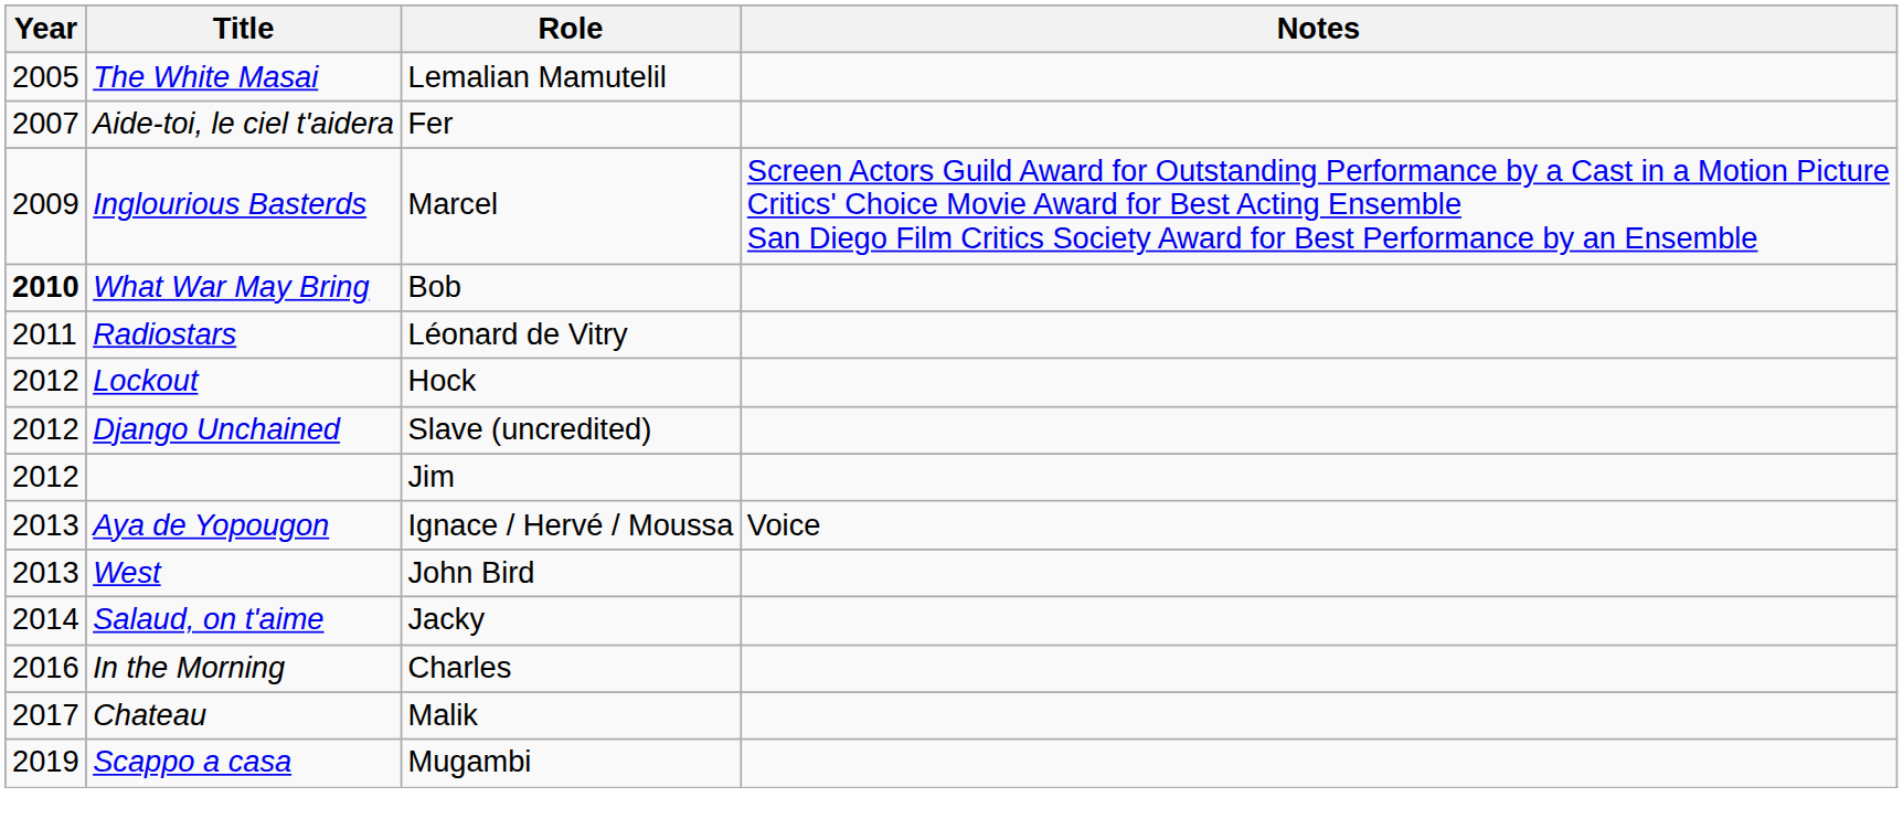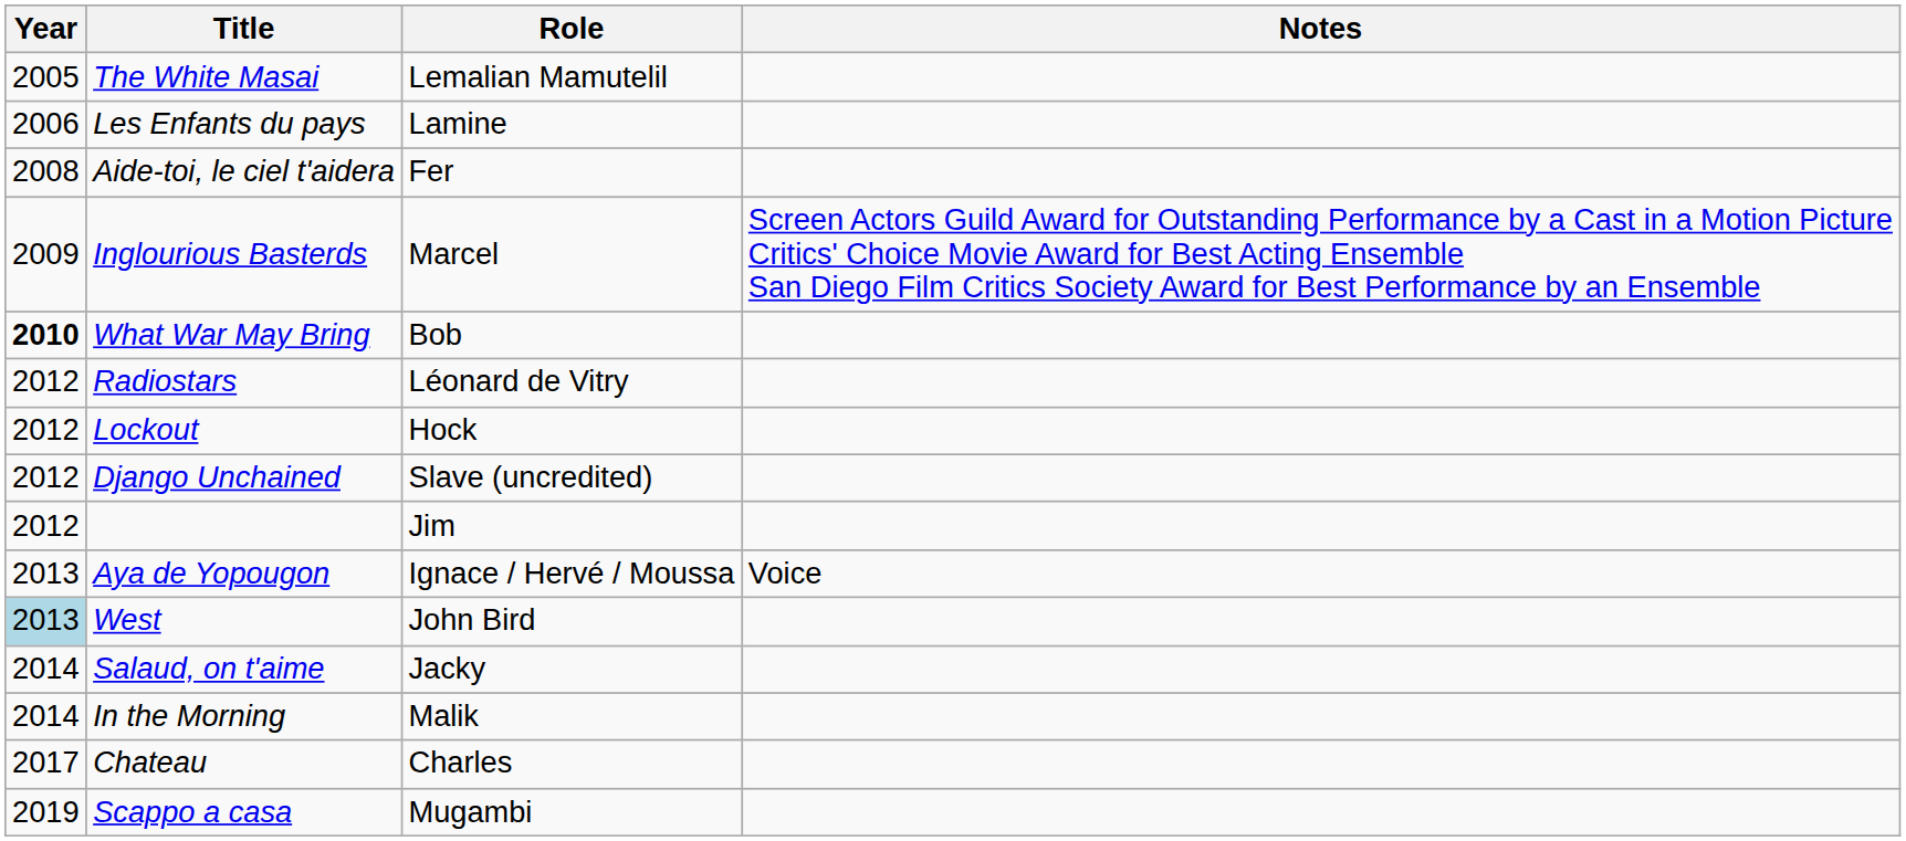+ row: 2006 | Les Enfants du pays | Lamine
Aide-toi, le ciel t'aidera | Year: 2007 -> 2008
Radiostars | Year: 2011 -> 2012
West | Year: no background -> lightblue background
In the Morning | Year: 2016 -> 2014
In the Morning | Role: Charles -> Malik
Chateau | Role: Malik -> Charles
